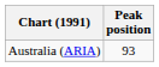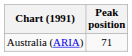Australia (ARIA) | Peak position: 93 -> 71
